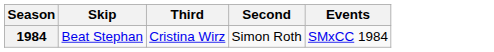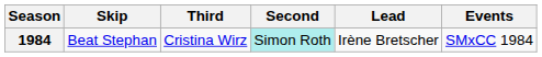+ column: Lead | Irène Bretscher
1984 | Second: no background -> paleturquoise background
